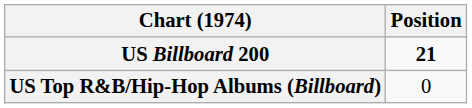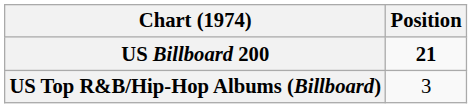US Top R&B/Hip-Hop Albums (Billboard) | Position: 0 -> 3
